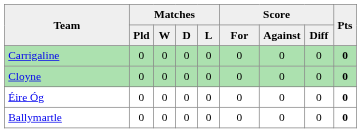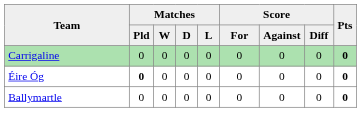- row: Cloyne | 0 | 0 | 0 | 0 | 0 | 0 | 0 | 0
Éire Óg | Matches / Pld: normal -> bold
